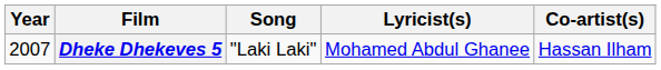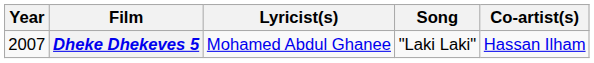columns swapped: Song <-> Lyricist(s)
